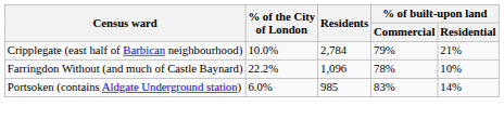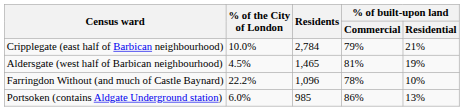+ row: Aldersgate (west half of Barbican neighbourhood) | 4.5% | 1,465 | 81% | 19%
Portsoken (contains Aldgate Underground station) | % of built-upon land / Commercial: 83% -> 86%
Portsoken (contains Aldgate Underground station) | % of built-upon land / Residential: 14% -> 13%
